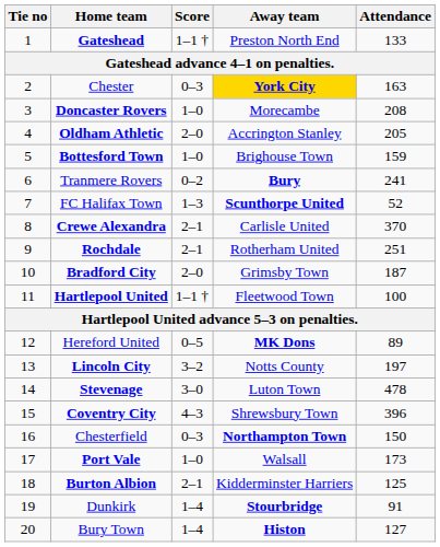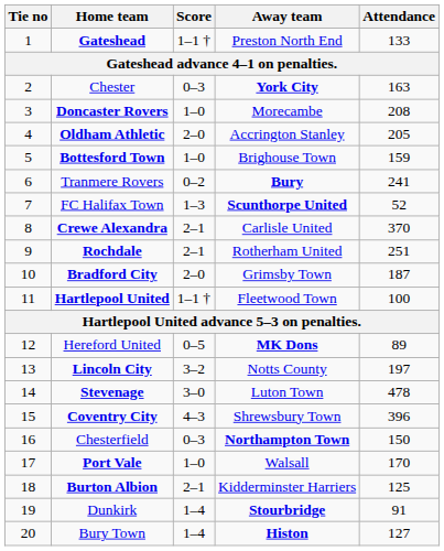Chester | Away team: gold background -> no background
Port Vale | Attendance: 173 -> 170
